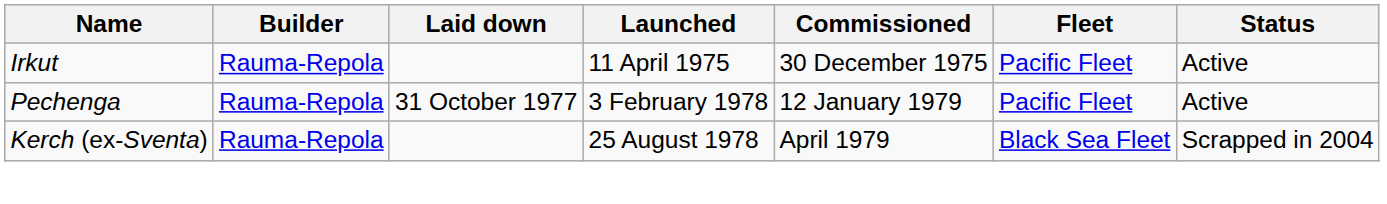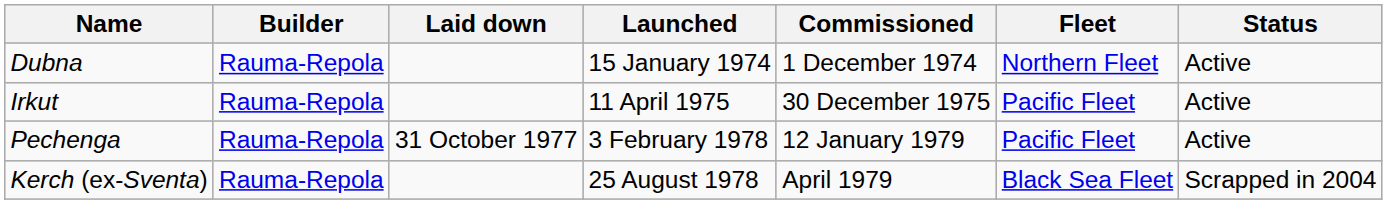+ row: Dubna | Rauma-Repola | 15 January 1974 | 1 December 1974 | Northern Fleet | Active
